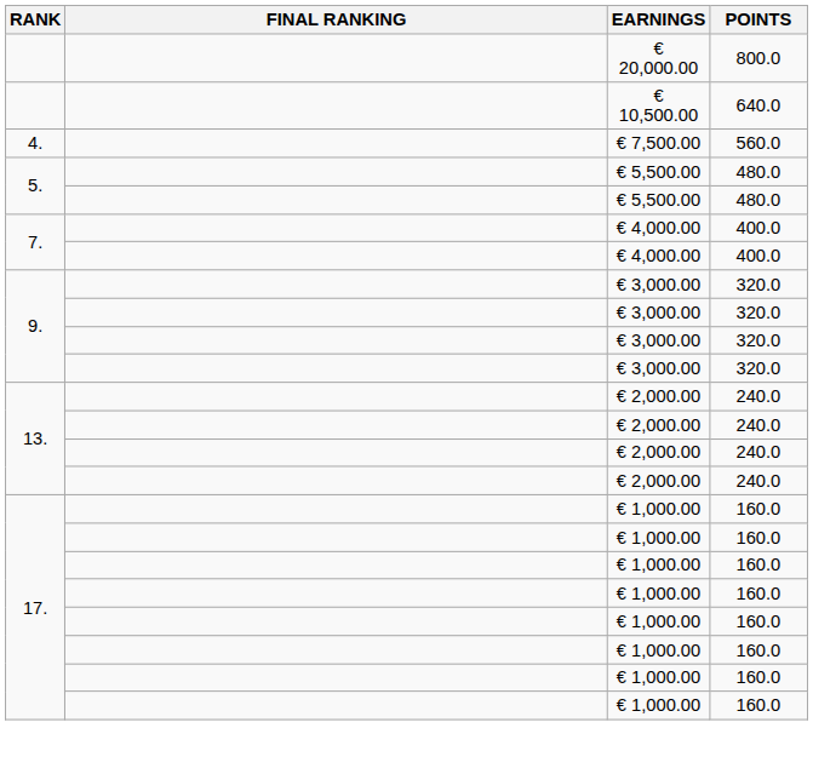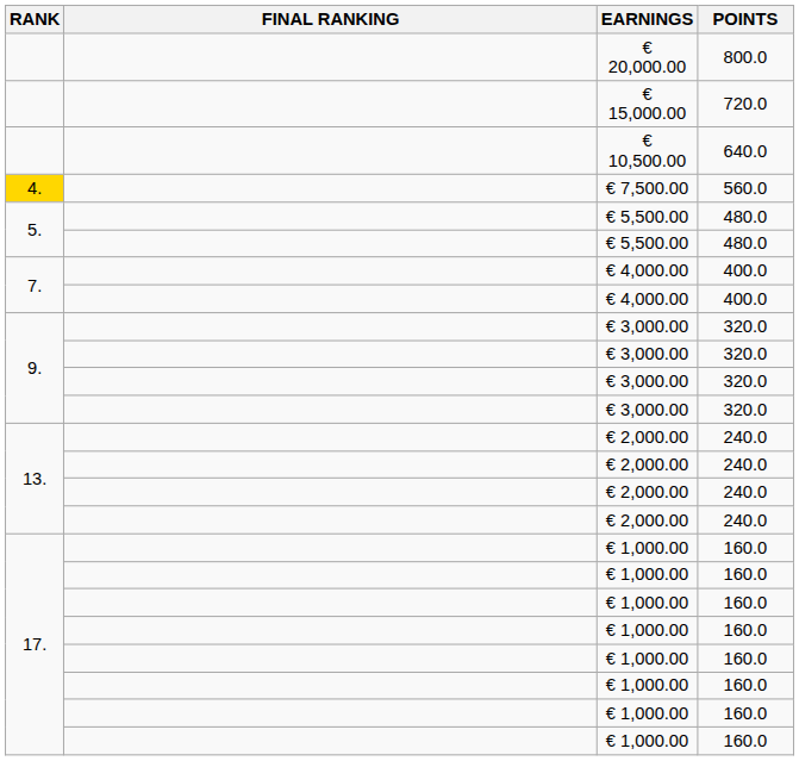+ row: € 15,000.00 | 720.0
€ 7,500.00 | RANK: no background -> gold background
